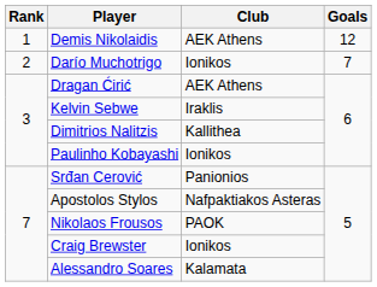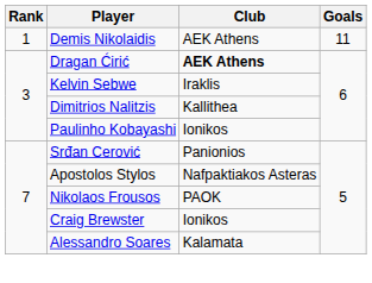Demis Nikolaidis | Goals: 12 -> 11
- row: 2 | Darío Muchotrigo | Ionikos | 7
Dragan Ćirić | Club: normal -> bold
